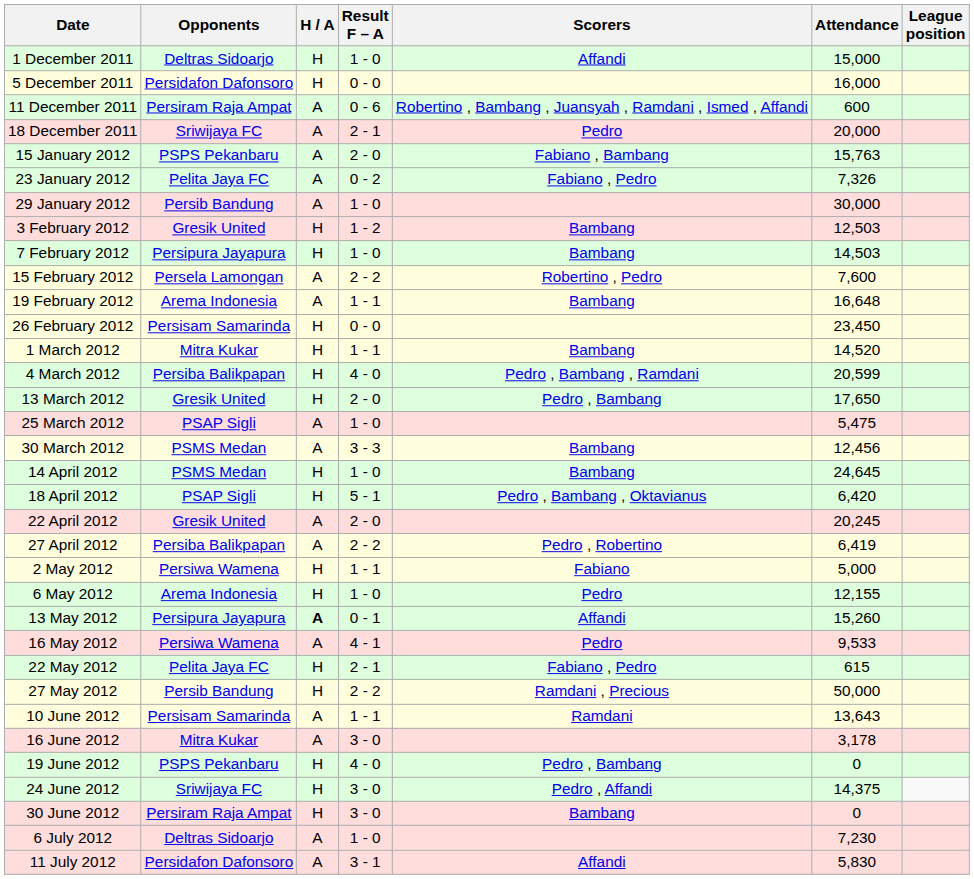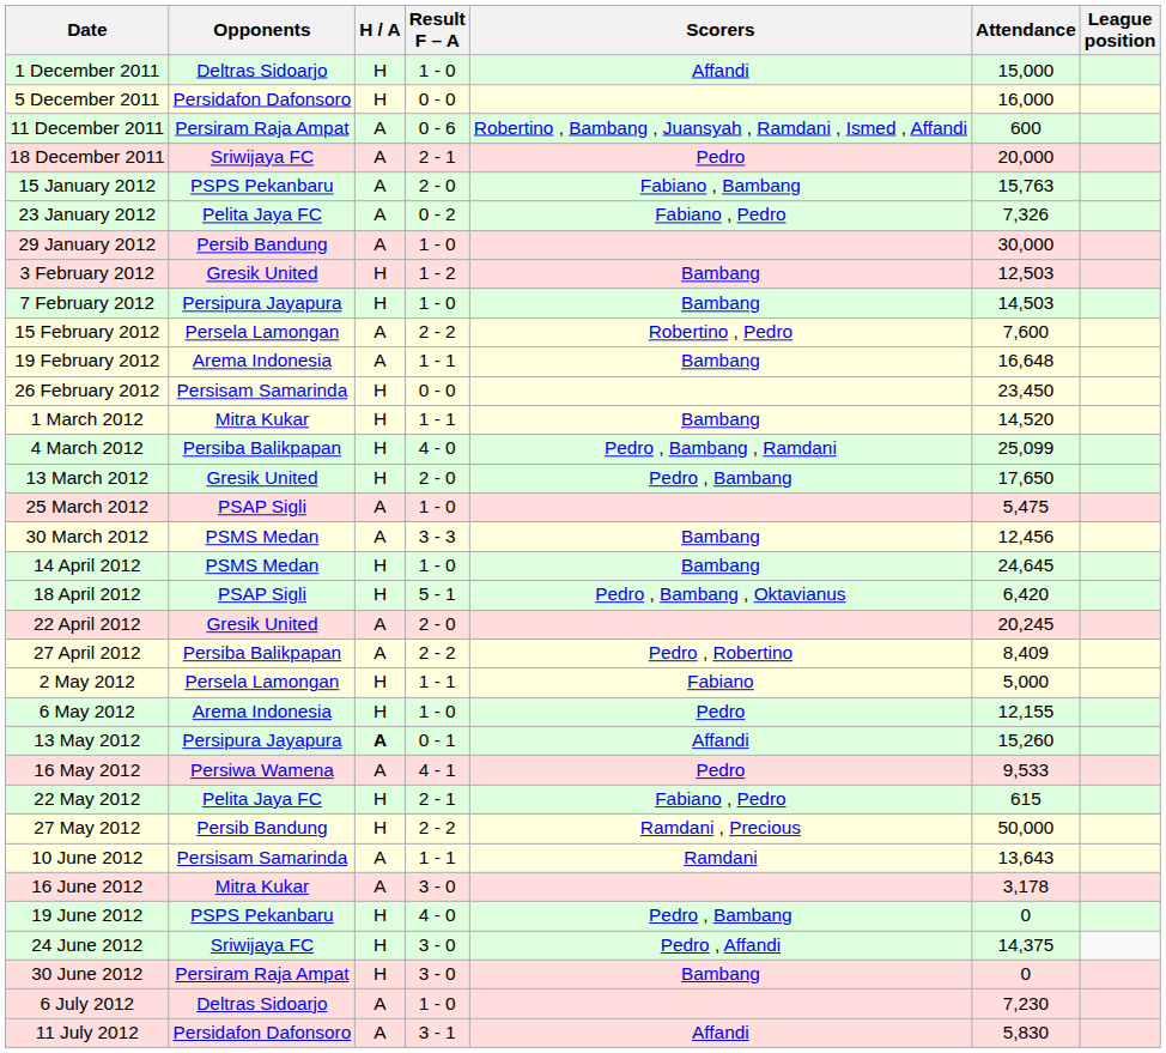4 March 2012 | Attendance: 20,599 -> 25,099
27 April 2012 | Attendance: 6,419 -> 8,409
2 May 2012 | Opponents: Persiwa Wamena -> Persela Lamongan
